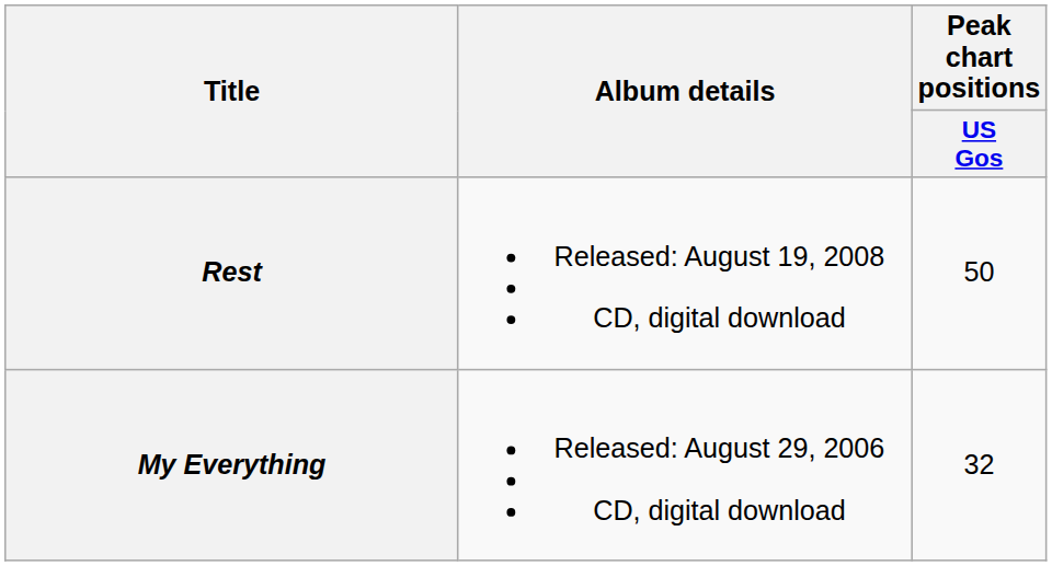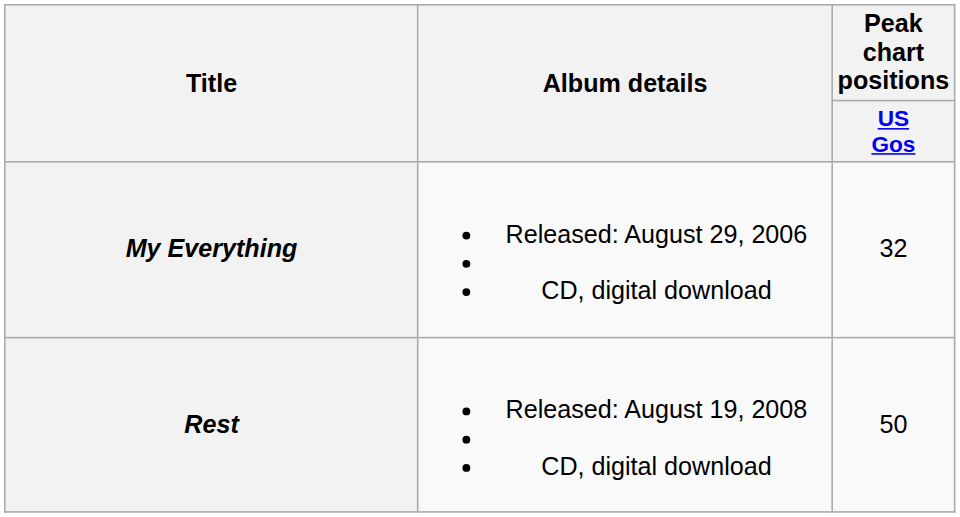rows swapped: My Everything <-> Rest
